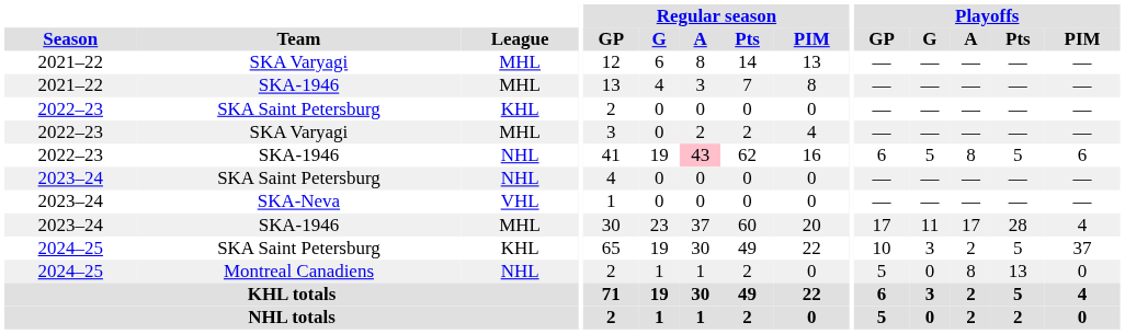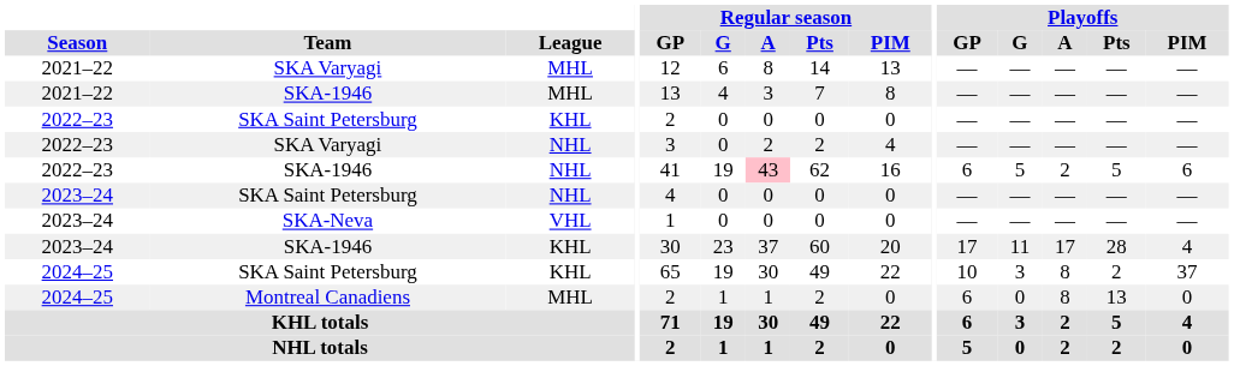2022–23 / SKA Varyagi | League: MHL -> NHL
2022–23 / SKA-1946 | Playoffs / A: 8 -> 2
2023–24 / SKA-1946 | League: MHL -> KHL
2024–25 / SKA Saint Petersburg | Playoffs / A: 2 -> 8
2024–25 / SKA Saint Petersburg | Playoffs / Pts: 5 -> 2
Montreal Canadiens | League: NHL -> MHL
Montreal Canadiens | Playoffs / GP: 5 -> 6
